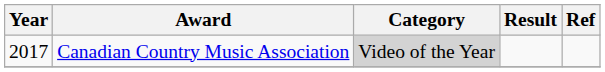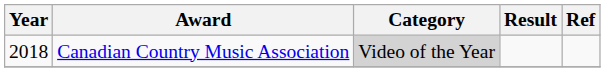Canadian Country Music Association | Year: 2017 -> 2018
